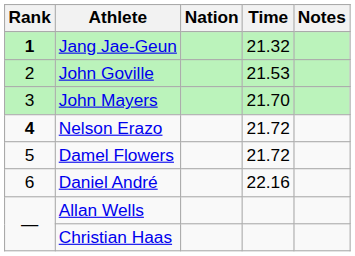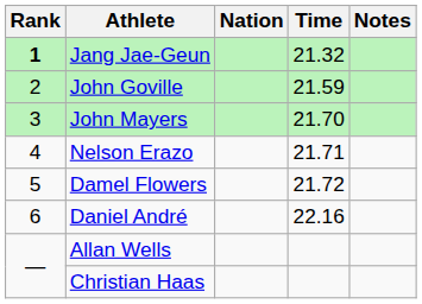John Goville | Time: 21.53 -> 21.59
Nelson Erazo | Rank: bold -> normal
Nelson Erazo | Time: 21.72 -> 21.71
